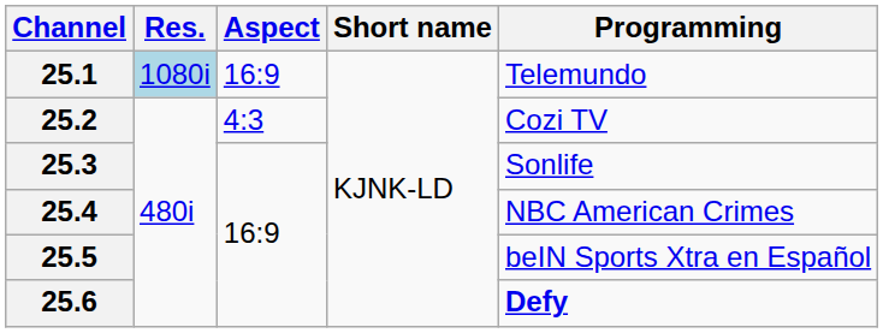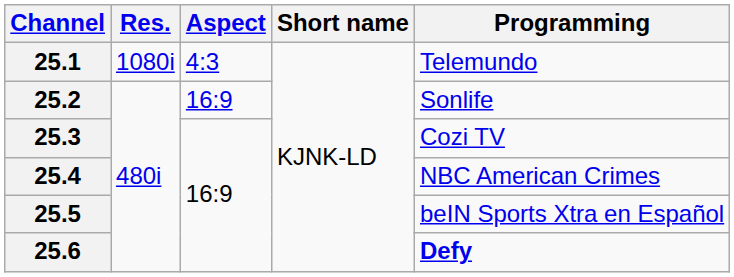25.1 | Res.: lightblue background -> no background
25.1 | Aspect: 16:9 -> 4:3
25.2 | Aspect: 4:3 -> 16:9
25.2 | Programming: Cozi TV -> Sonlife
25.3 | Programming: Sonlife -> Cozi TV
